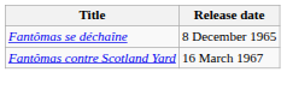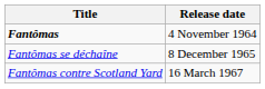+ row: Fantômas | 4 November 1964
